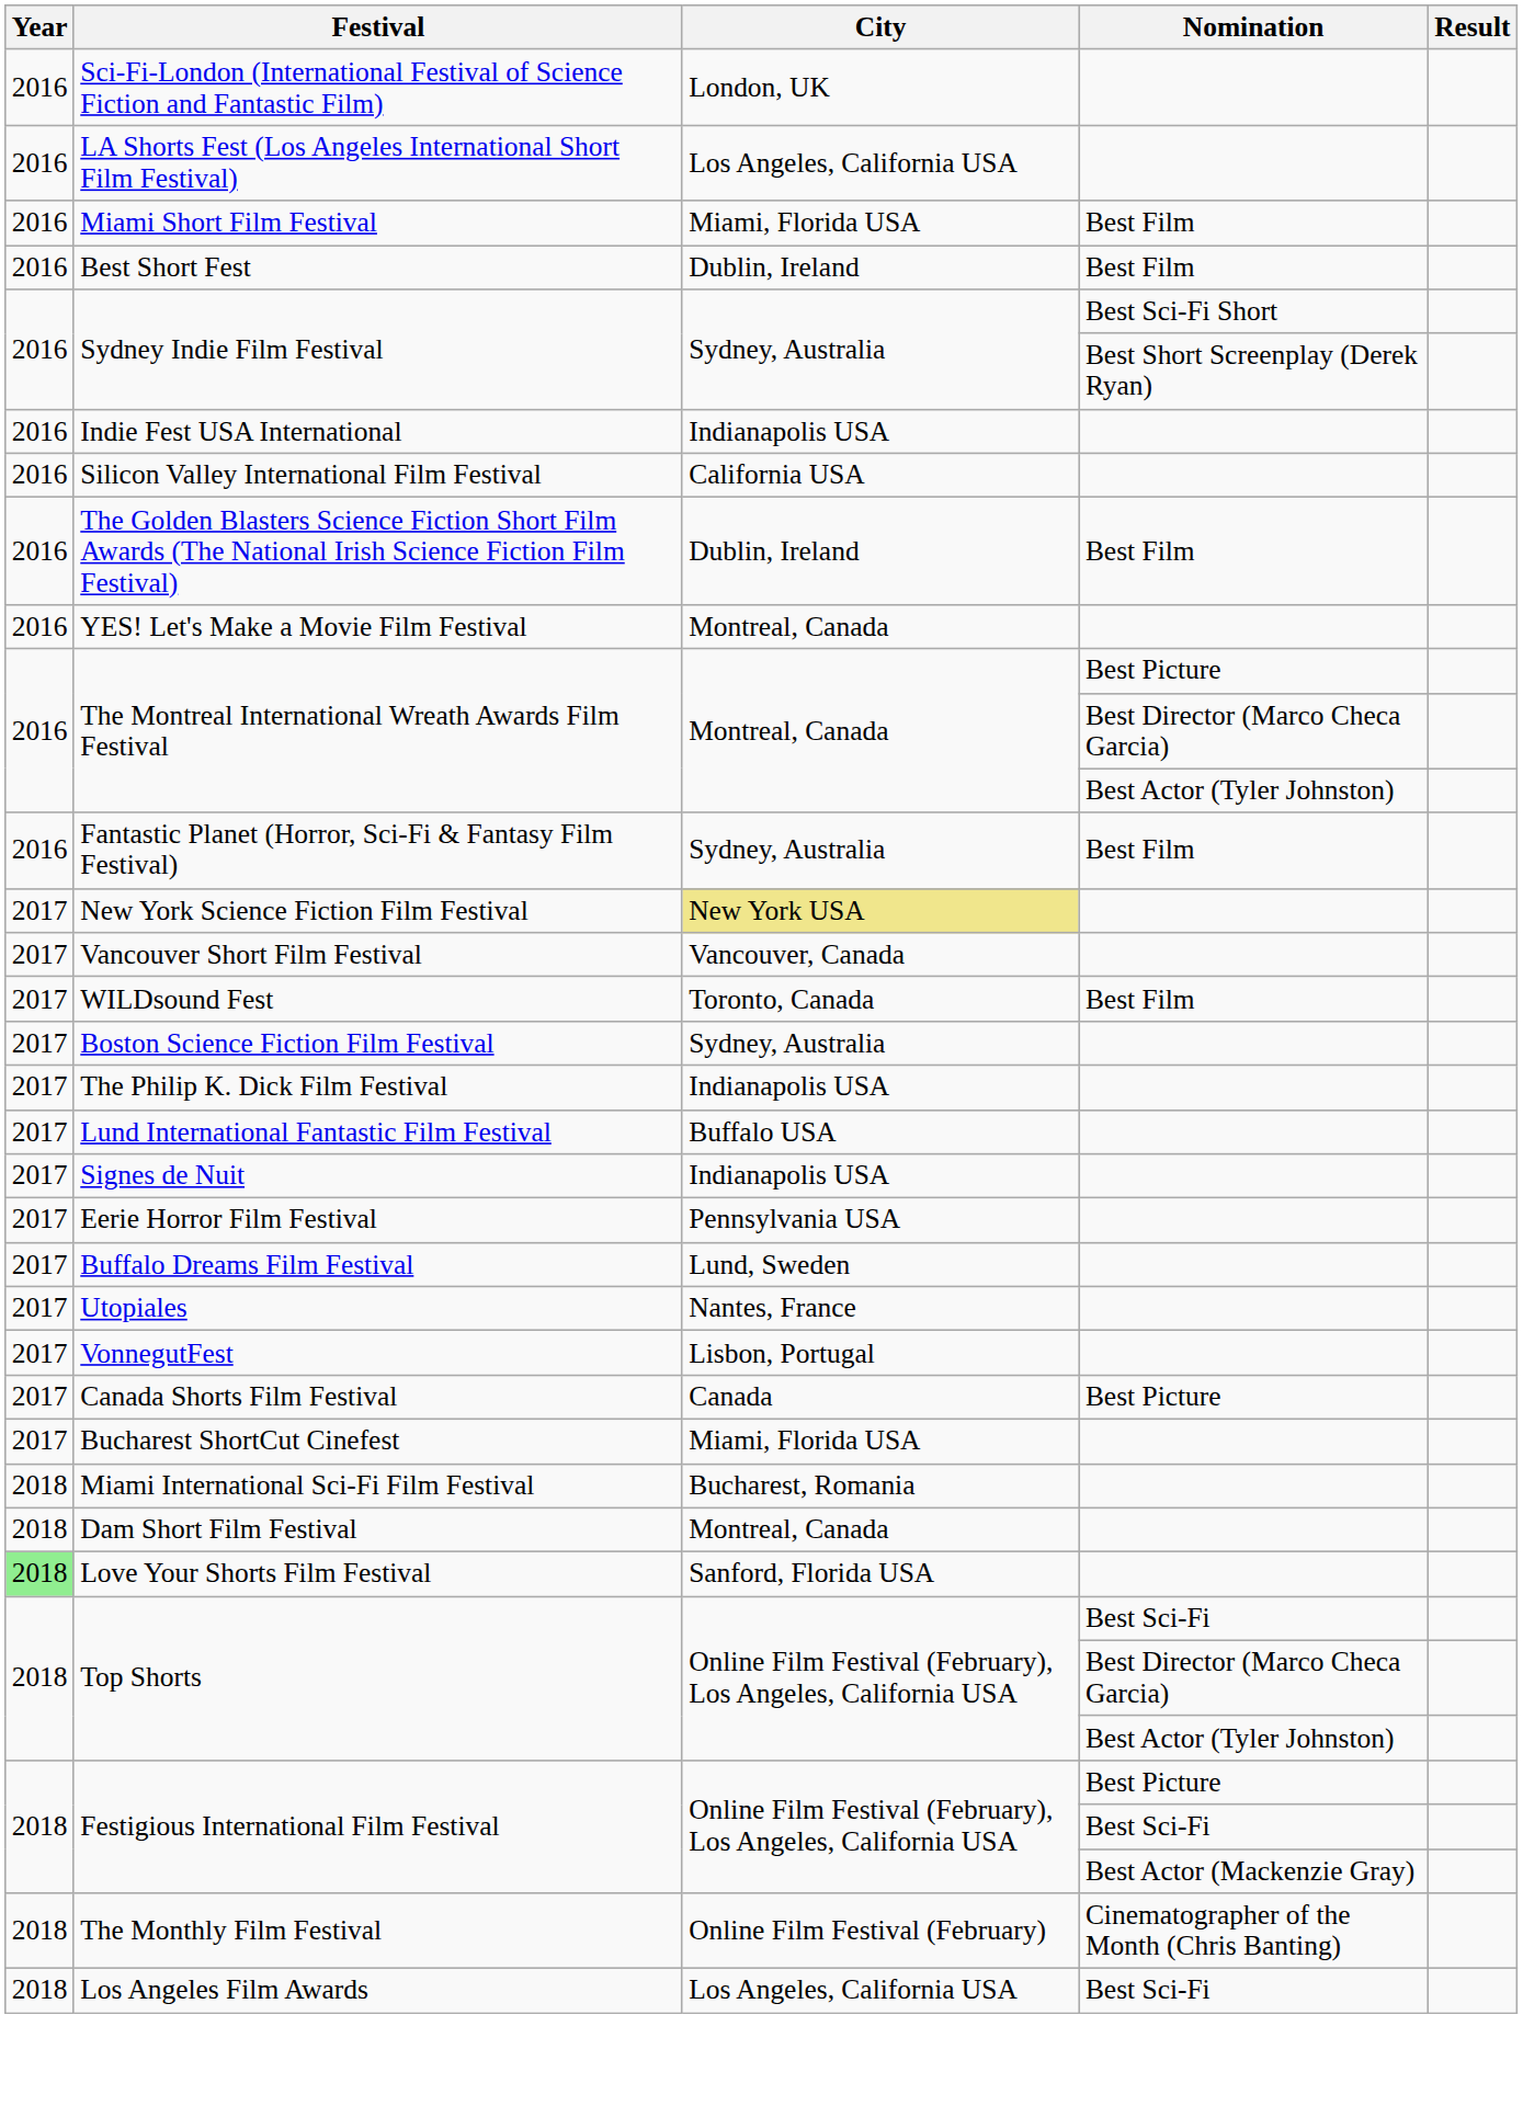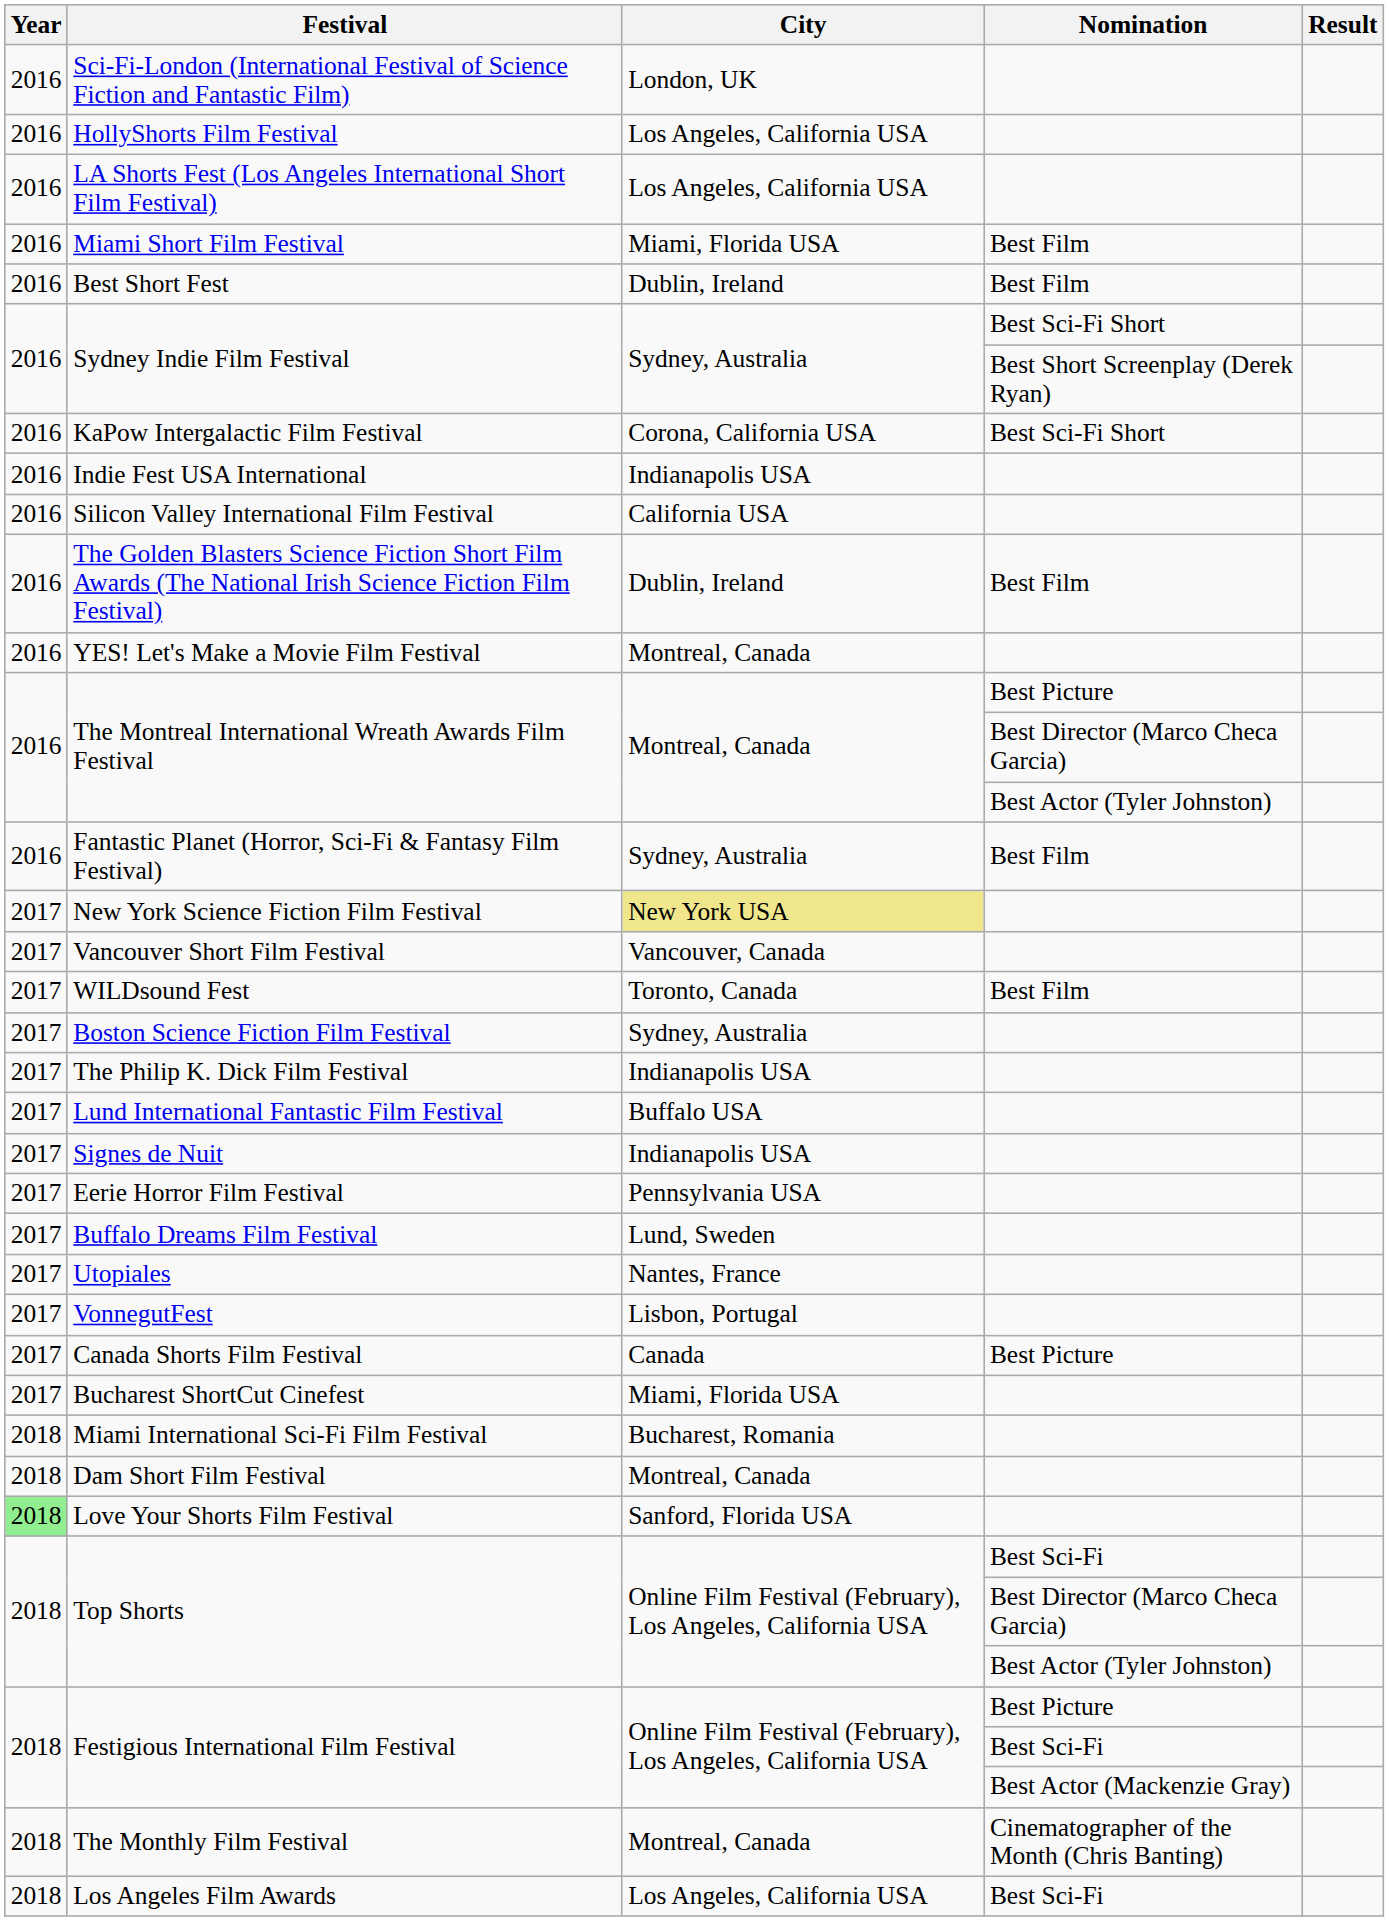+ row: 2016 | HollyShorts Film Festival | Los Angeles, California USA
+ row: 2016 | KaPow Intergalactic Film Festival | Corona, California USA | Best Sci-Fi Short
The Monthly Film Festival | City: Online Film Festival (February) -> Montreal, Canada
